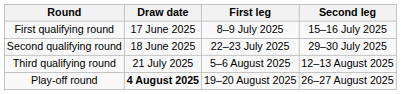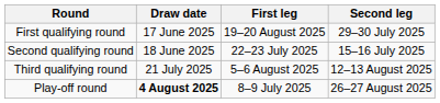First qualifying round | First leg: 8–9 July 2025 -> 19–20 August 2025
First qualifying round | Second leg: 15–16 July 2025 -> 29–30 July 2025
Second qualifying round | Second leg: 29–30 July 2025 -> 15–16 July 2025
Play-off round | First leg: 19–20 August 2025 -> 8–9 July 2025
